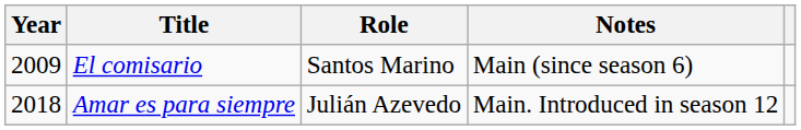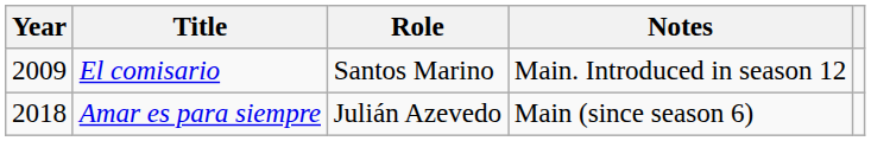El comisario | Notes: Main (since season 6) -> Main. Introduced in season 12
Amar es para siempre | Notes: Main. Introduced in season 12 -> Main (since season 6)
